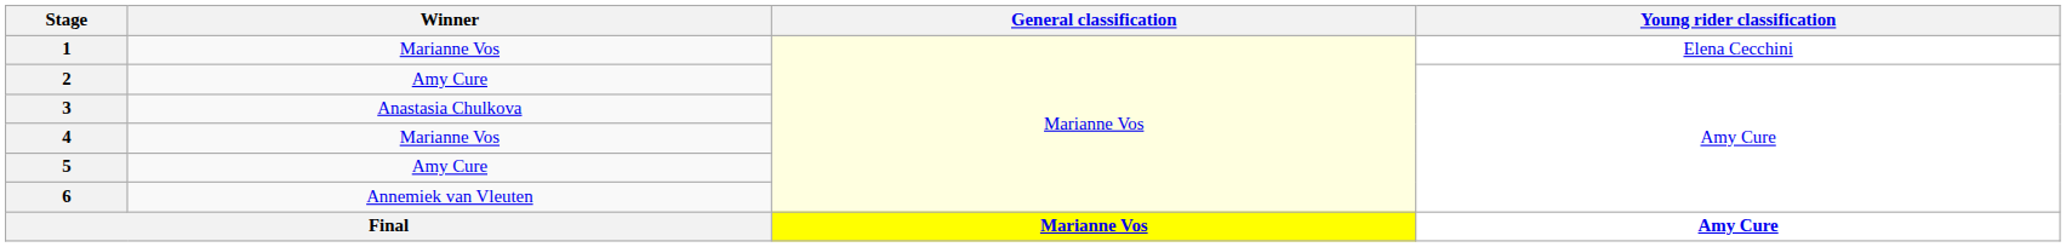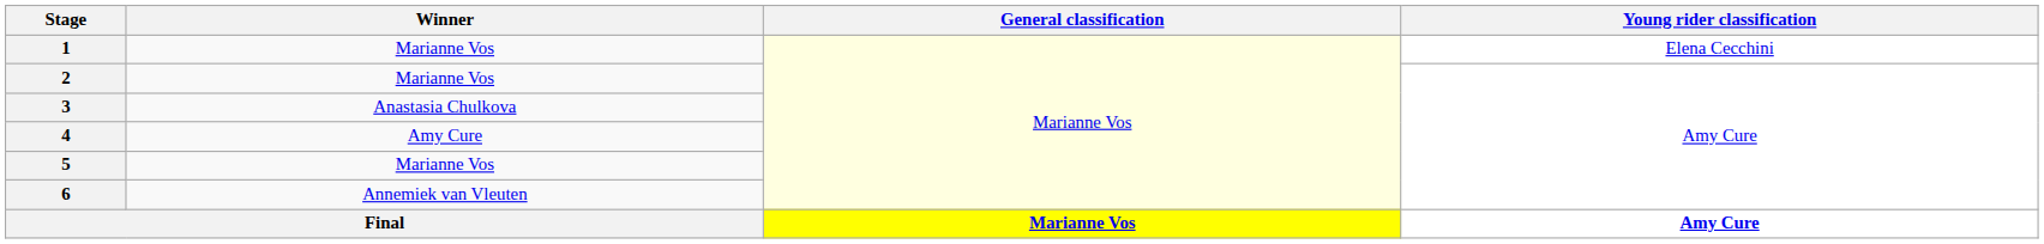2 | Winner: Amy Cure -> Marianne Vos
4 | Winner: Marianne Vos -> Amy Cure
5 | Winner: Amy Cure -> Marianne Vos
